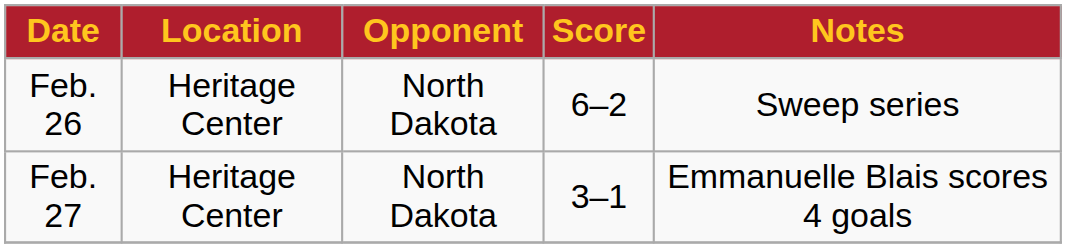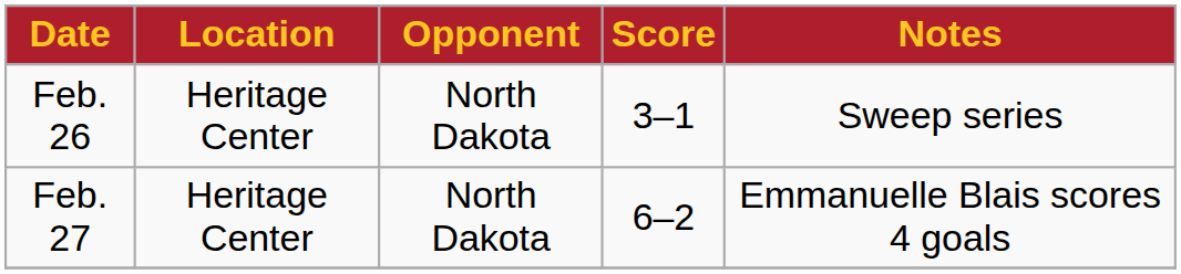Feb. 26 | Score: 6–2 -> 3–1
Feb. 27 | Score: 3–1 -> 6–2
